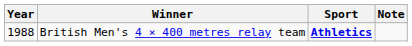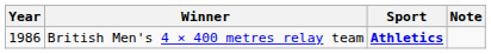British Men's 4 × 400 metres relay team | Year: 1988 -> 1986
